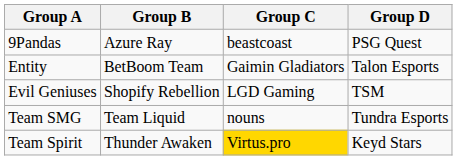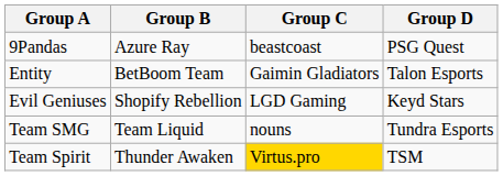Evil Geniuses | Group D: TSM -> Keyd Stars
Team Spirit | Group D: Keyd Stars -> TSM
